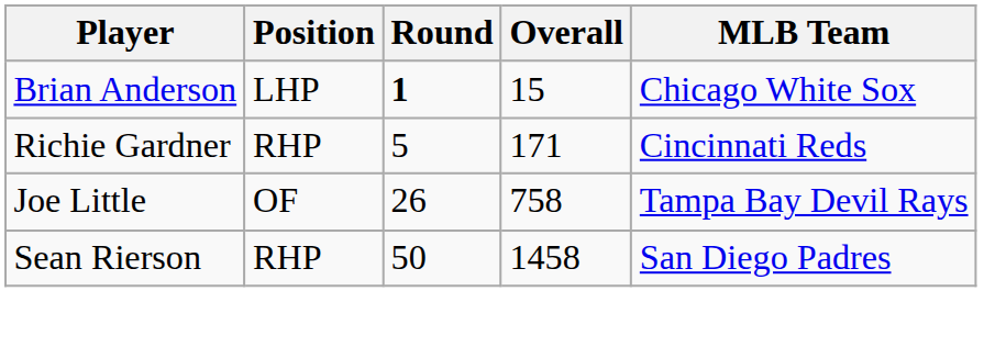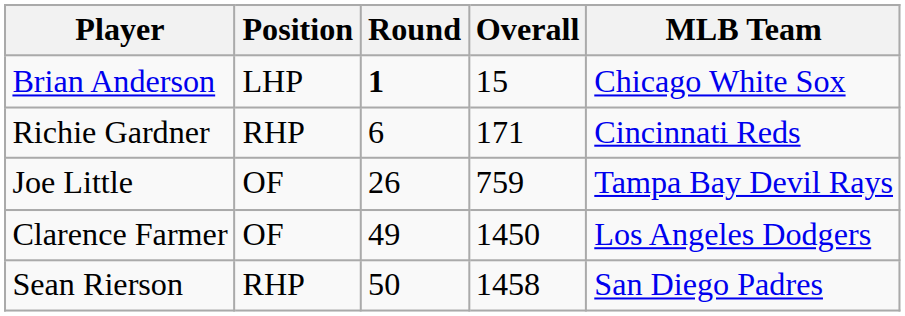Richie Gardner | Round: 5 -> 6
Joe Little | Overall: 758 -> 759
+ row: Clarence Farmer | OF | 49 | 1450 | Los Angeles Dodgers
